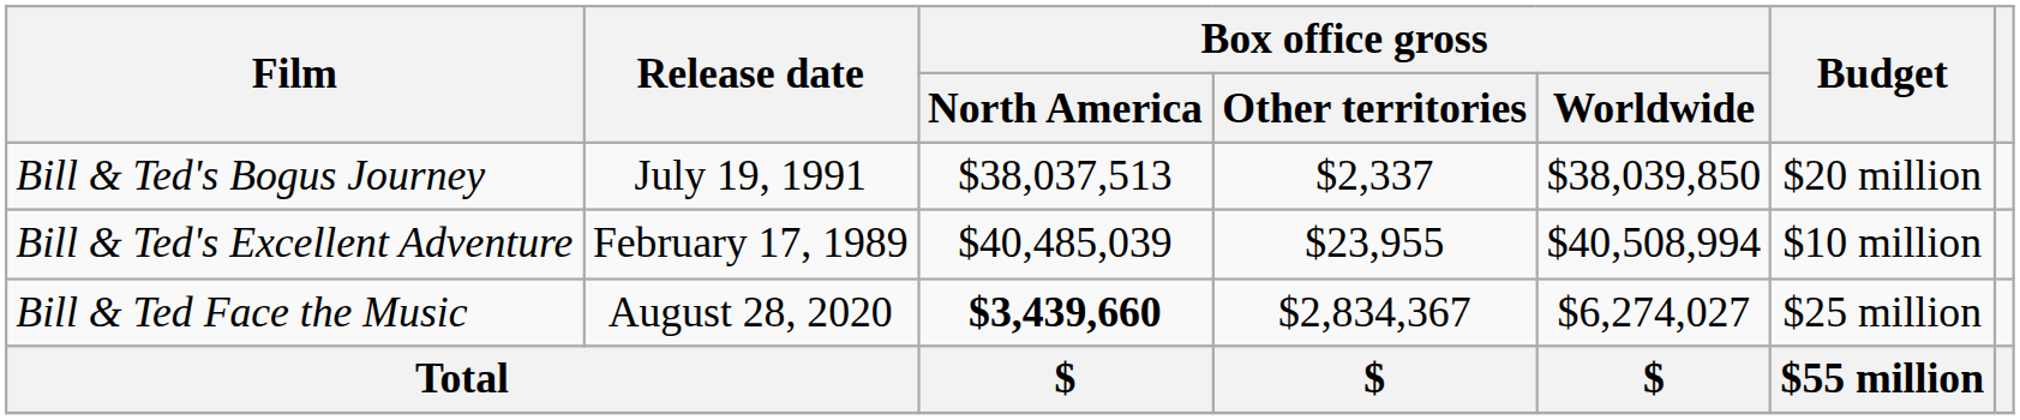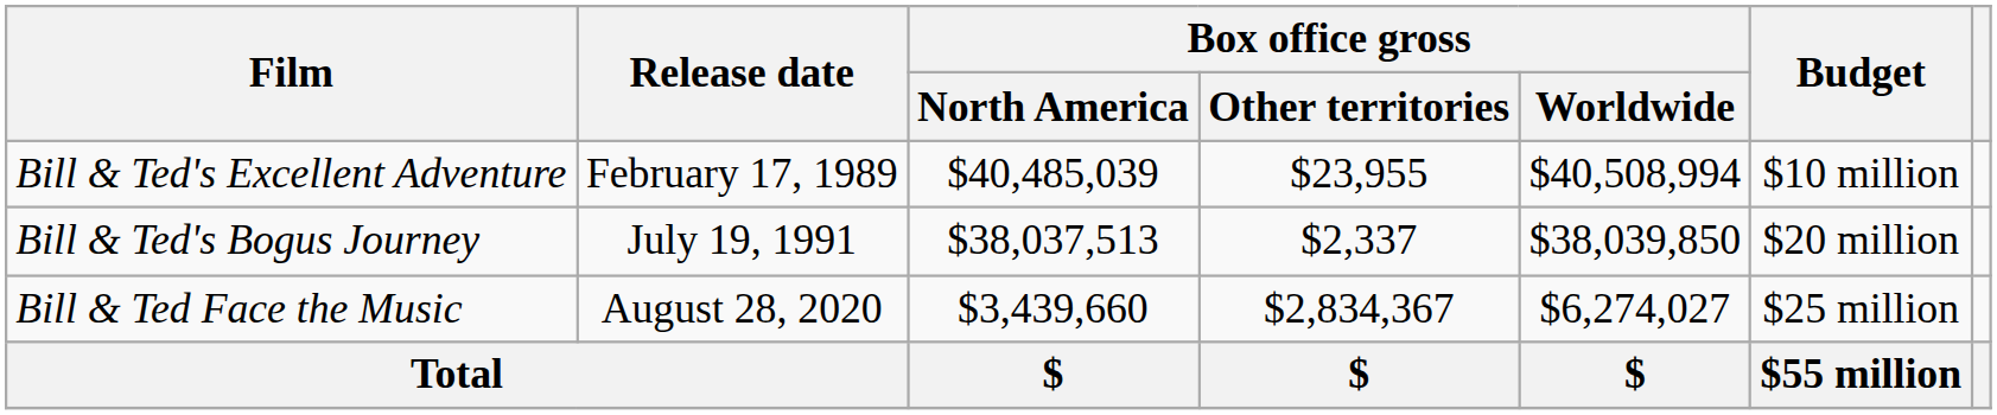rows swapped: Bill & Ted's Excellent Adventure <-> Bill & Ted's Bogus Journey
Bill & Ted Face the Music | Box office gross / North America: bold -> normal
